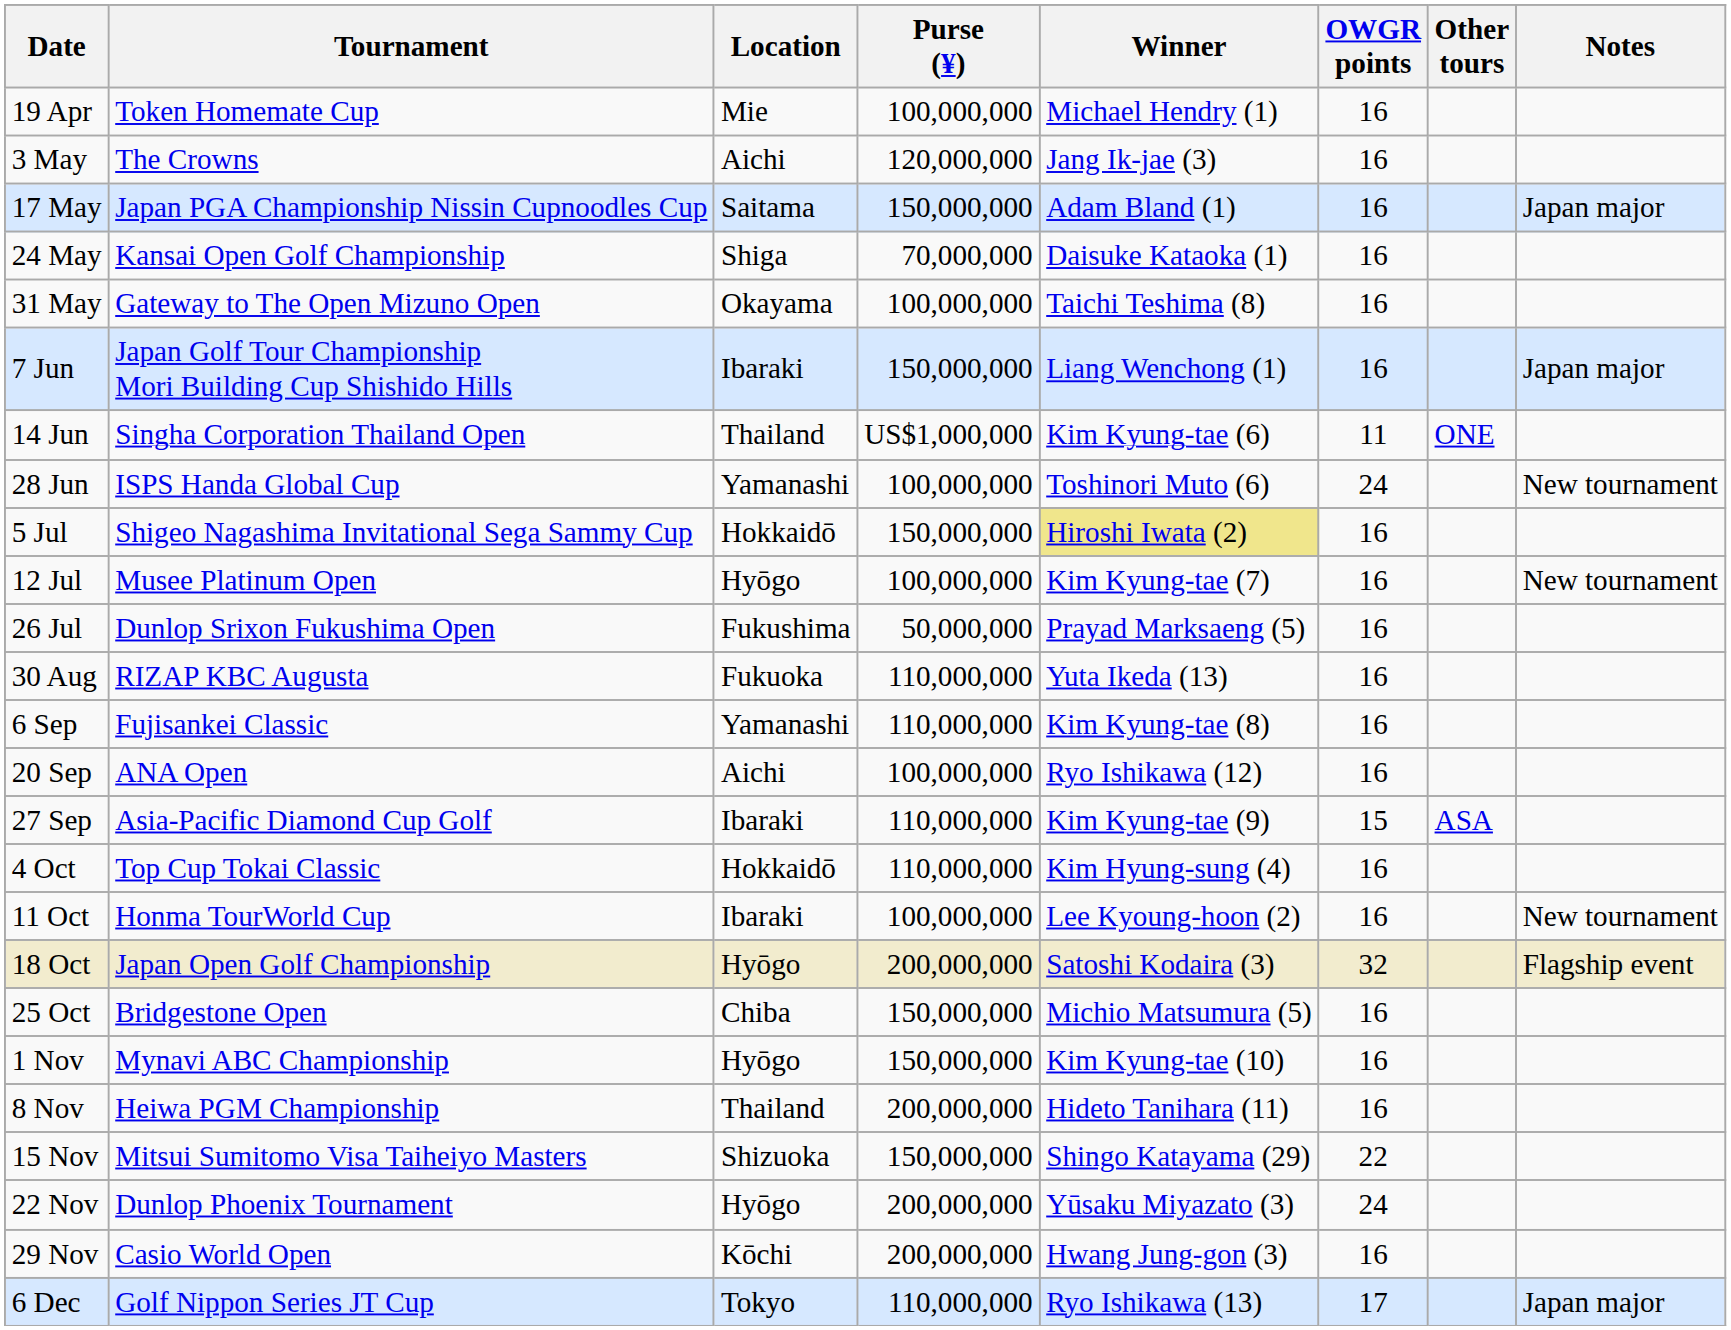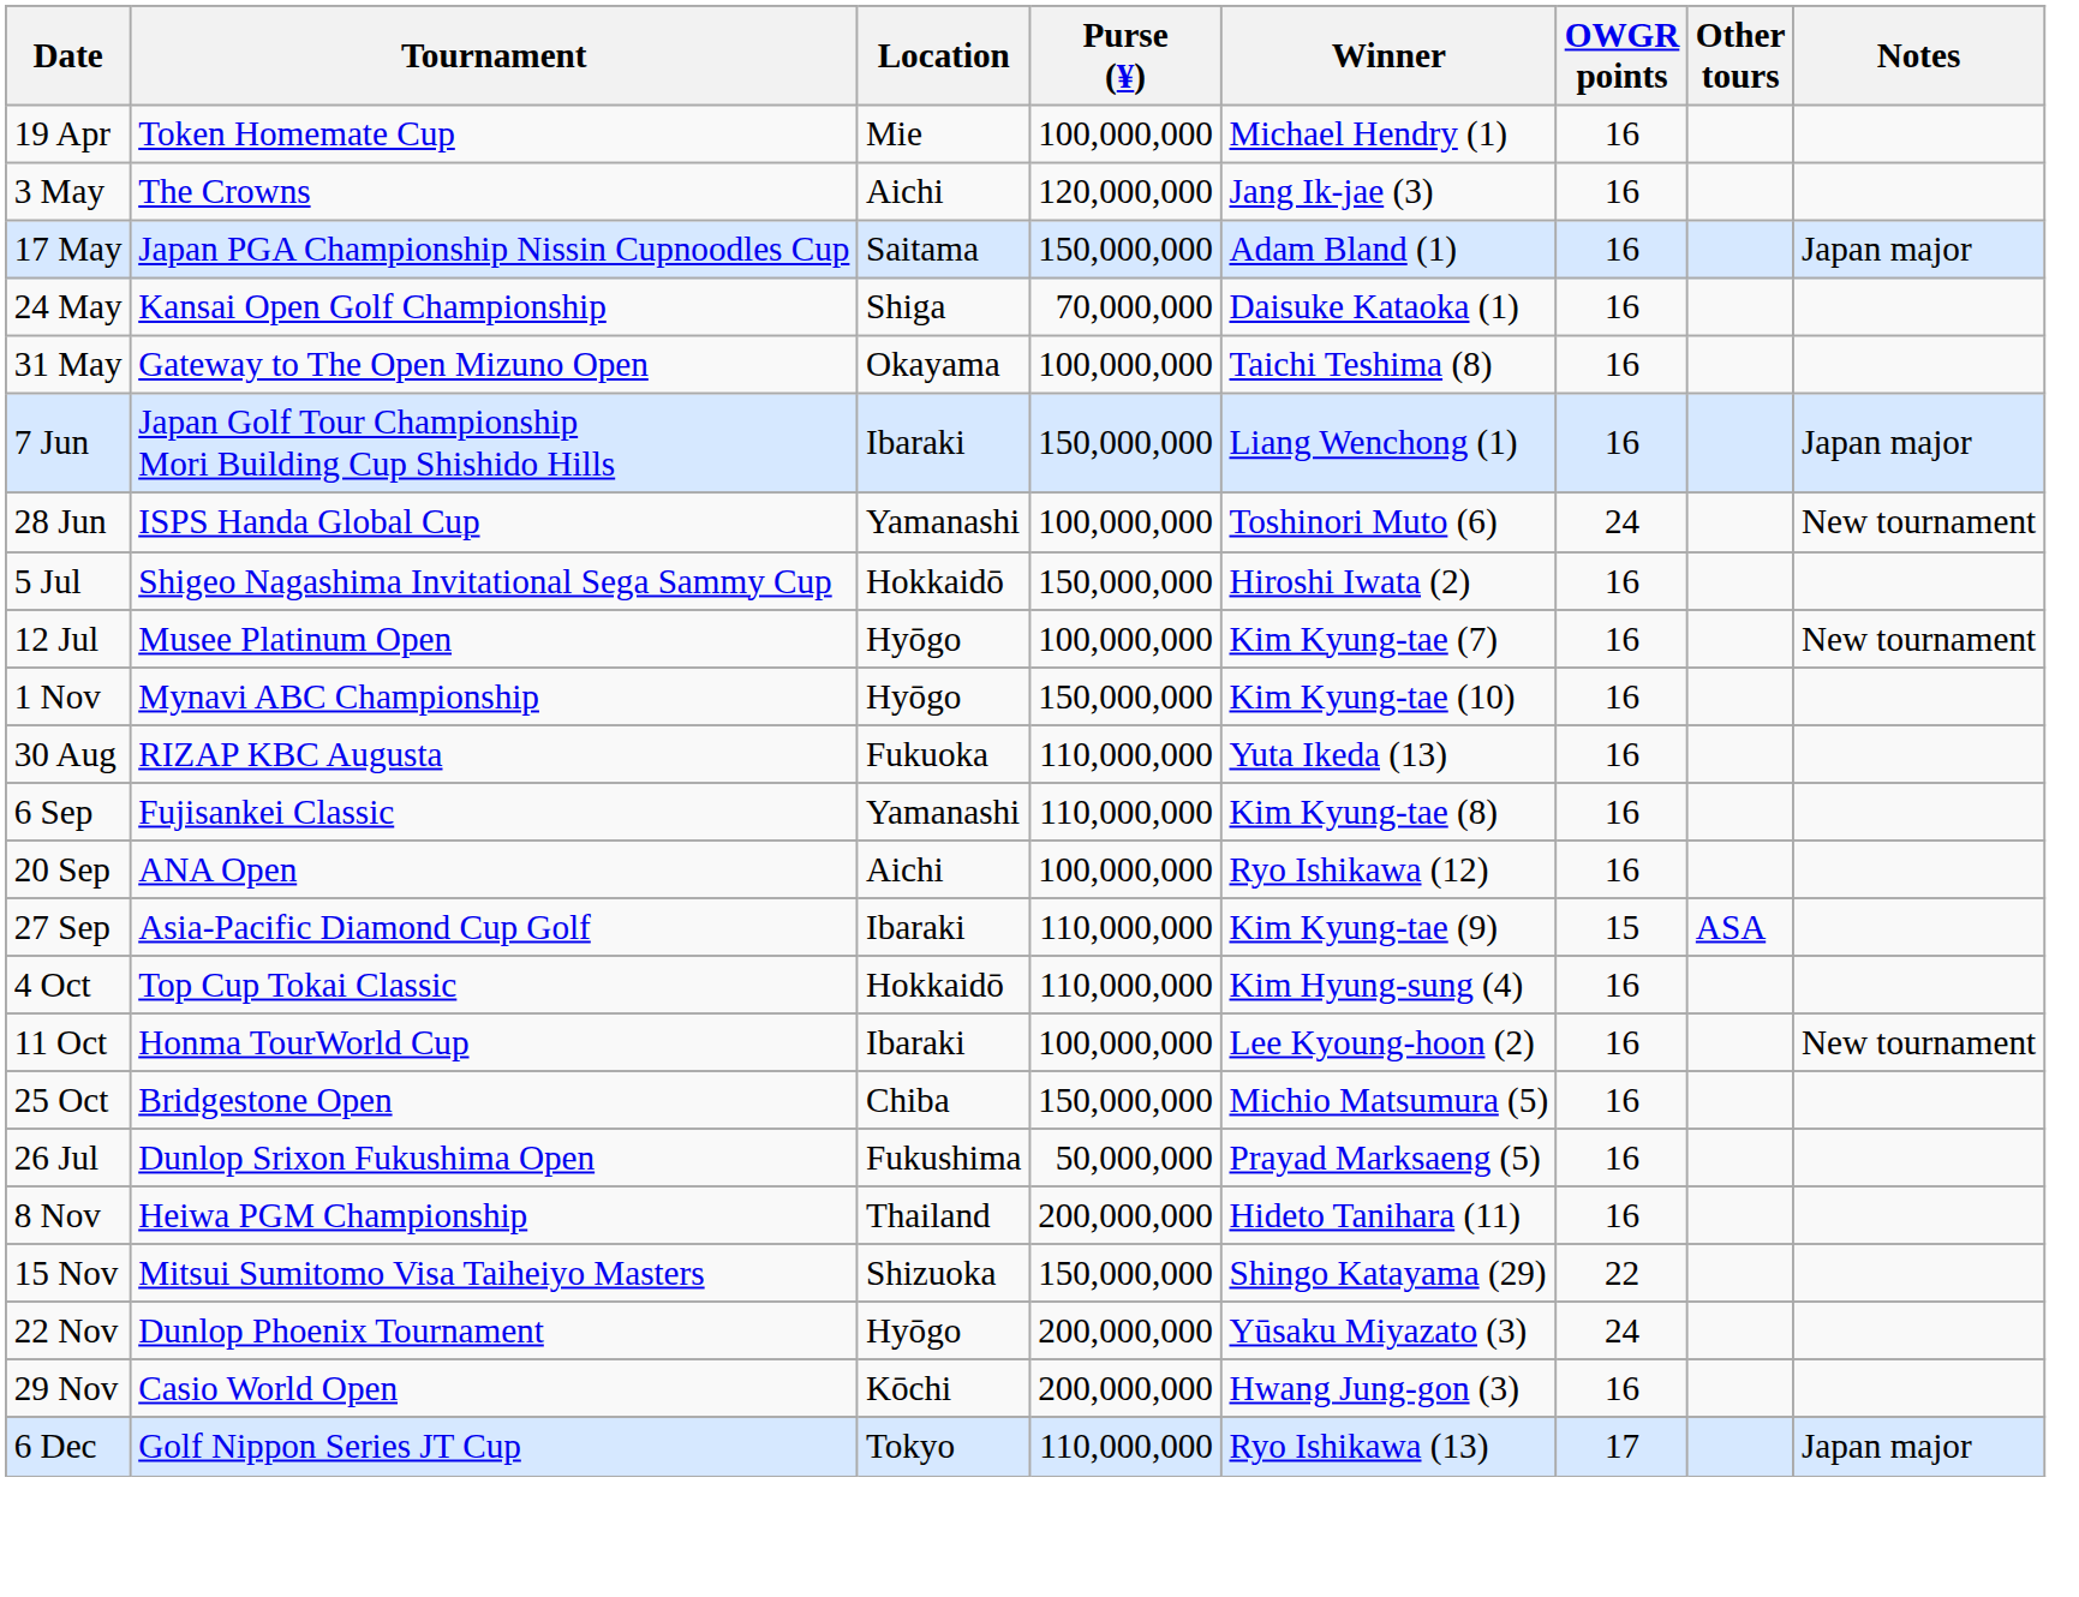- row: 14 Jun | Singha Corporation Thailand Open | Thailand | US$1,000,000 | Kim Kyung-tae (6) | 11 | ONE
5 Jul | Winner: khaki background -> no background
rows swapped: 26 Jul <-> 1 Nov
- row: 18 Oct | Japan Open Golf Championship | Hyōgo | 200,000,000 | Satoshi Kodaira (3) | 32 | Flagship event
